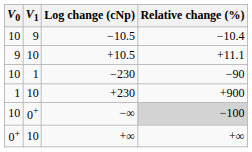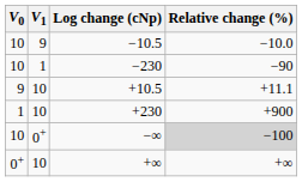−10.5 | Relative change (%): −10.4 -> −10.0
rows swapped: +10.5 <-> −230
